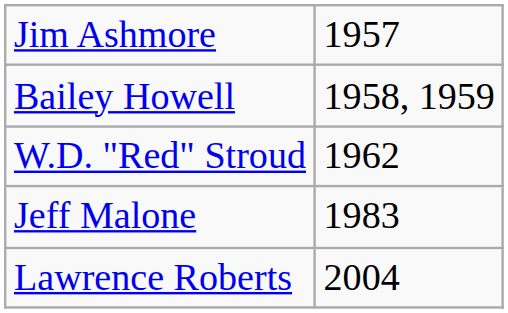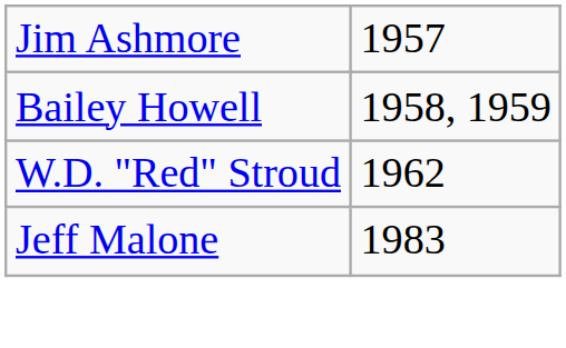- row: Lawrence Roberts | 2004
